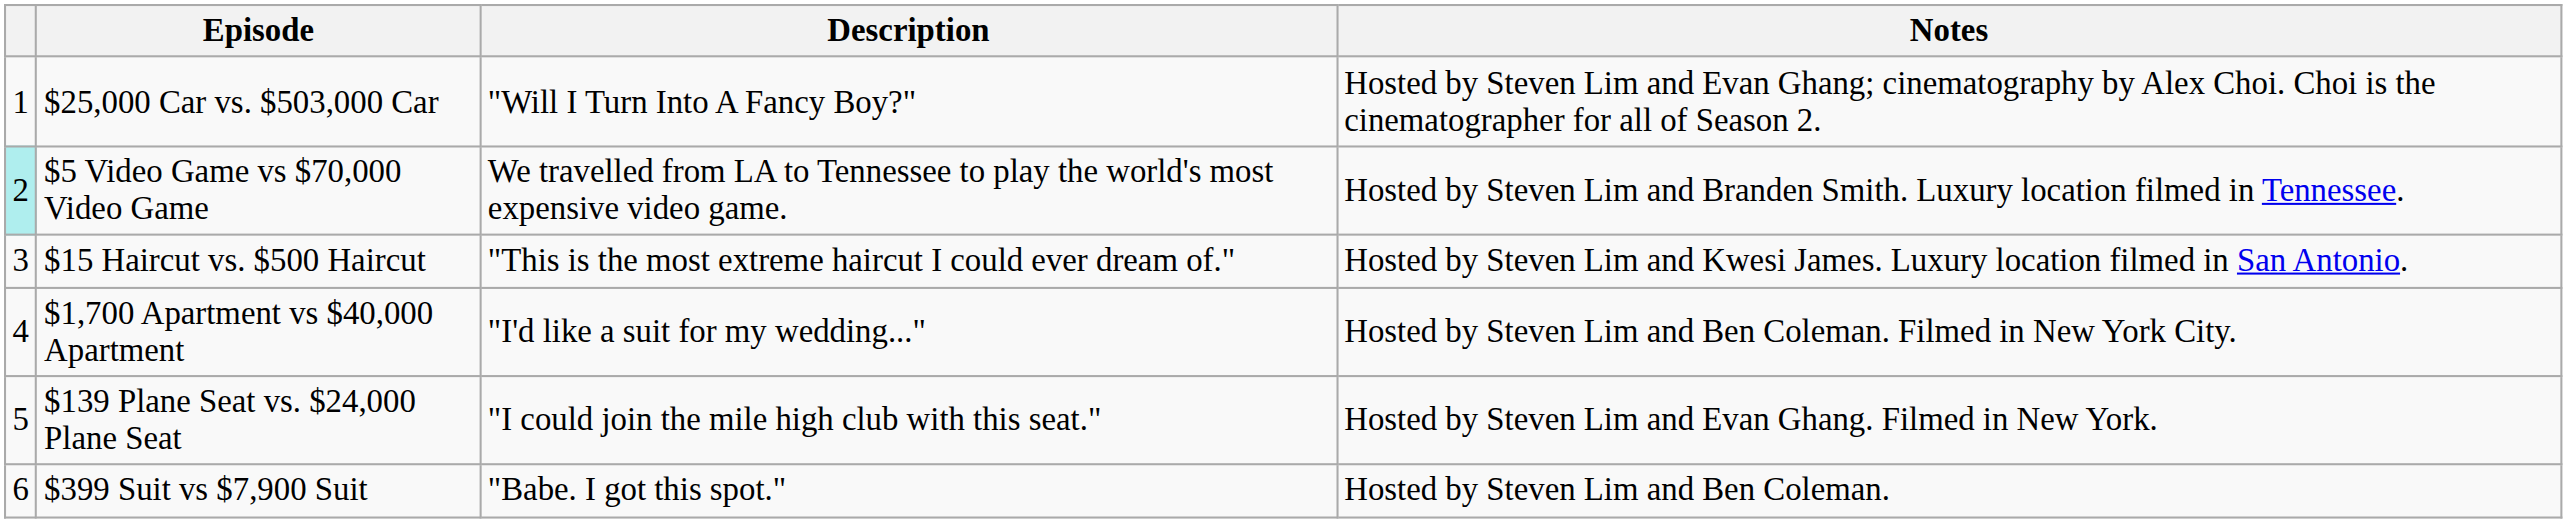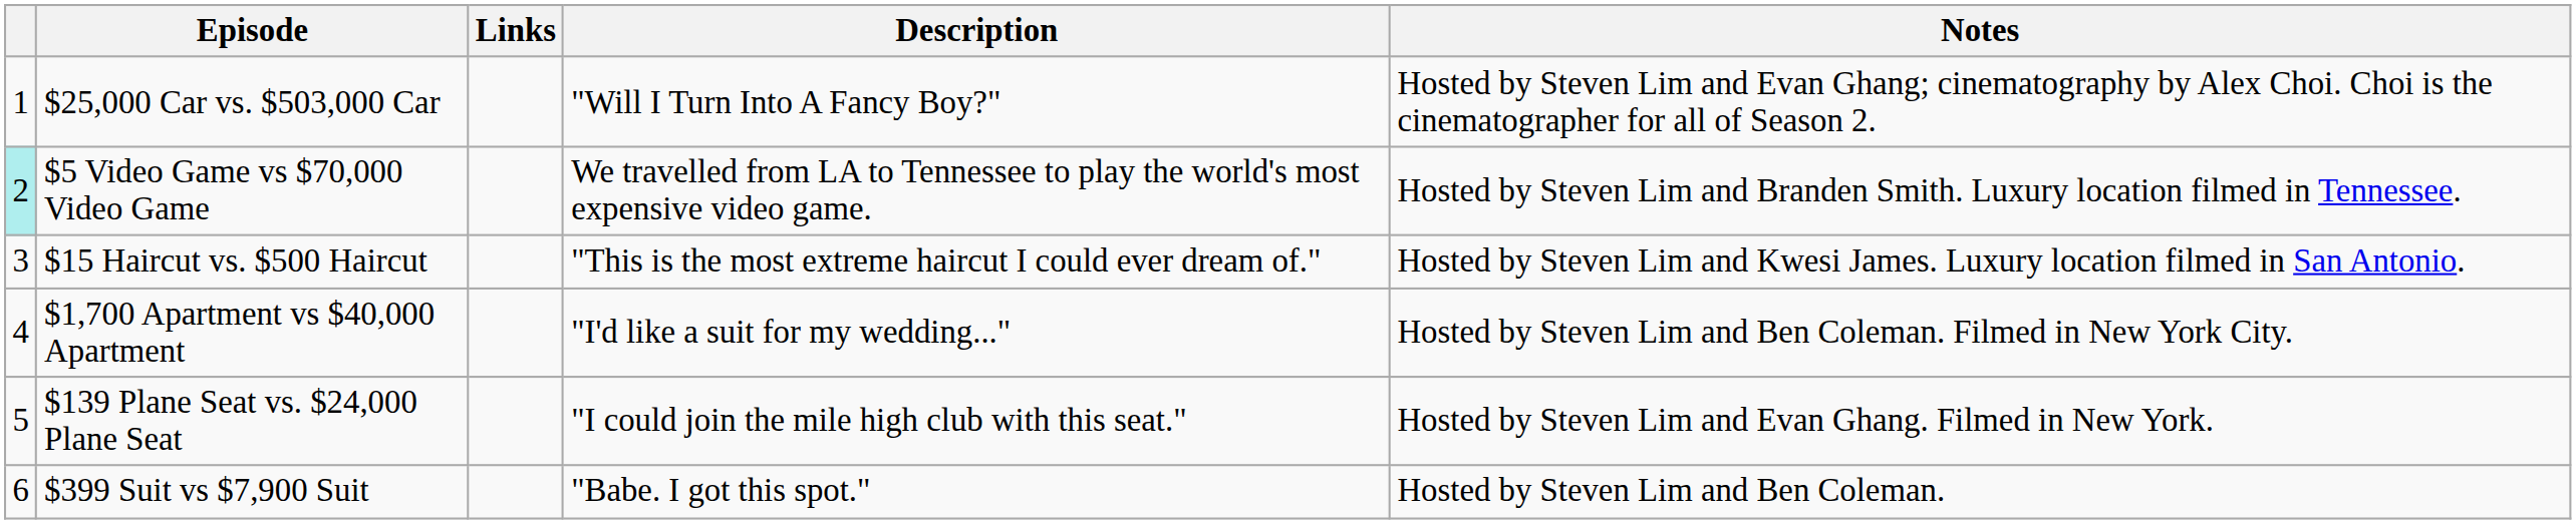+ column: Links
